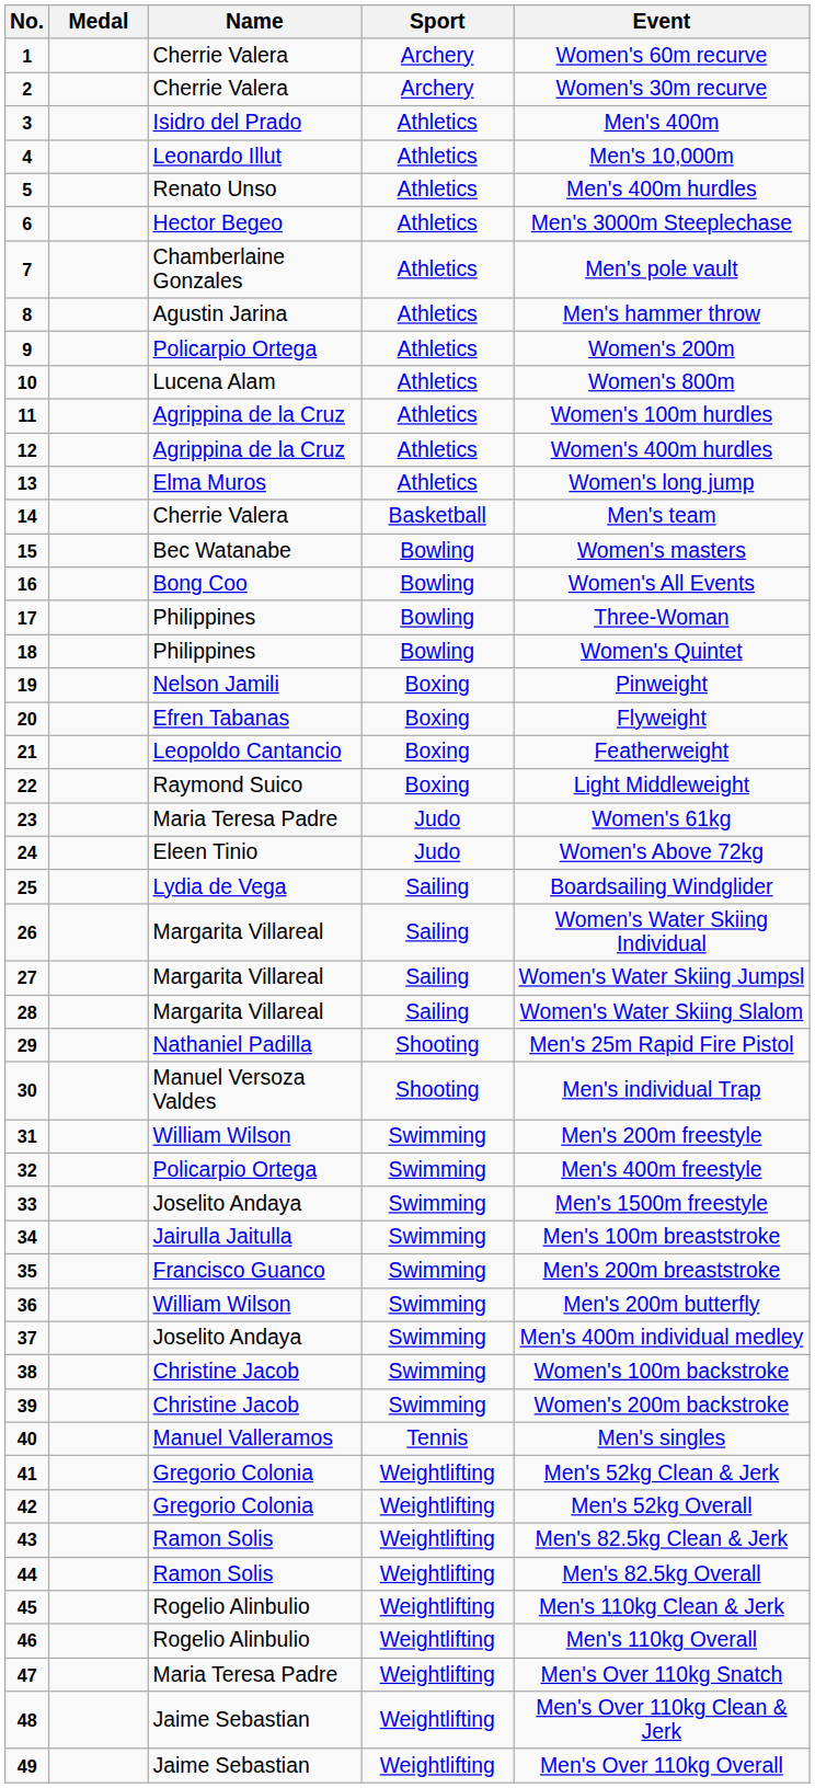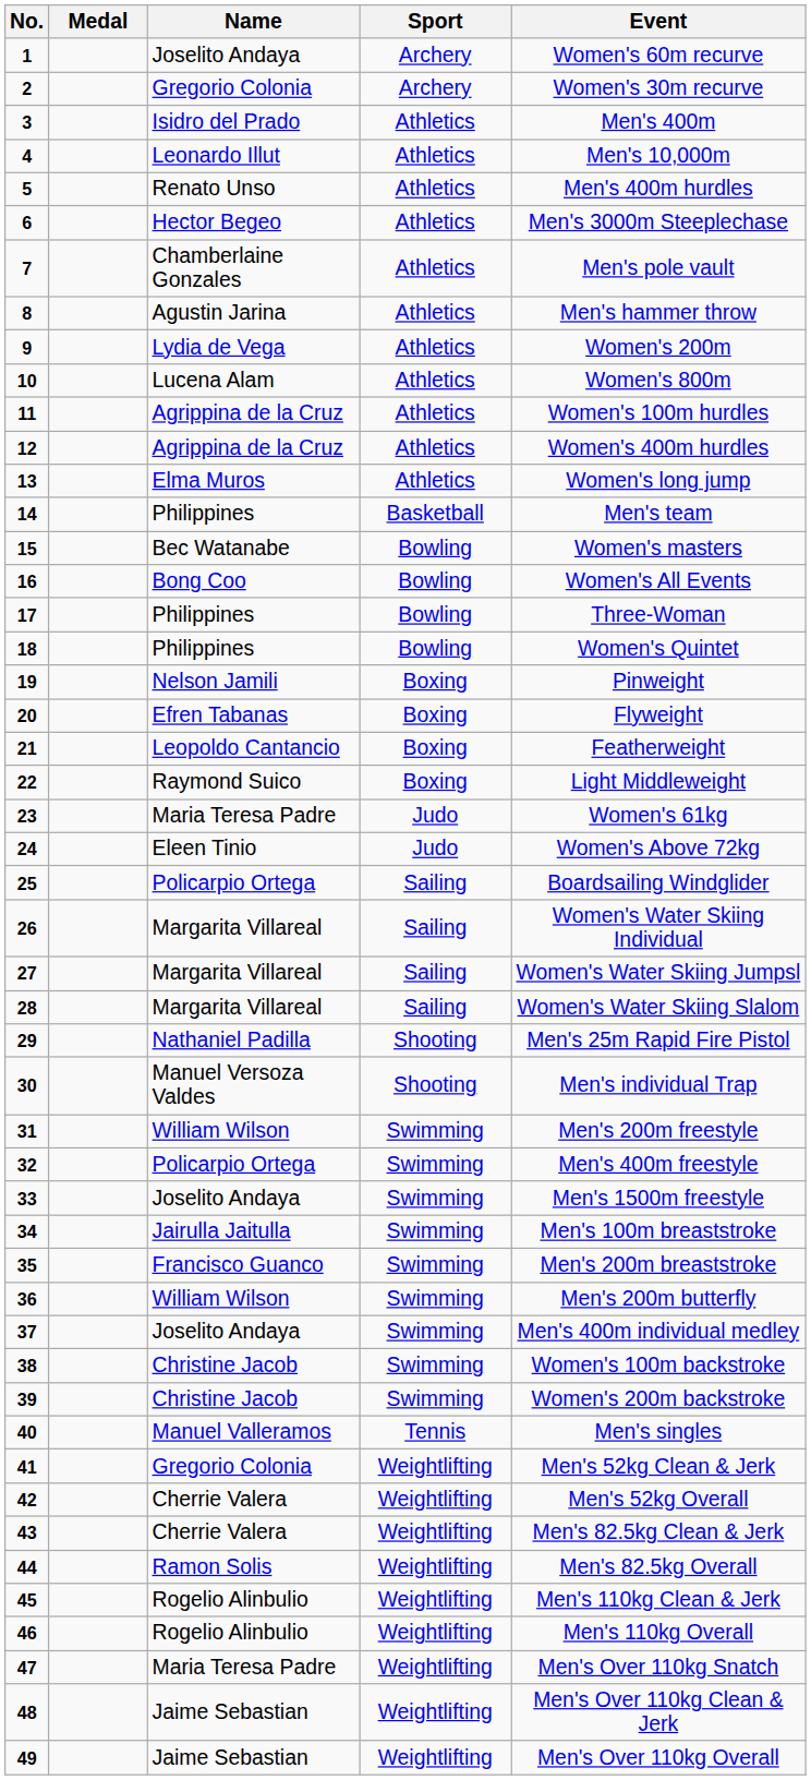1 | Name: Cherrie Valera -> Joselito Andaya
2 | Name: Cherrie Valera -> Gregorio Colonia
9 | Name: Policarpio Ortega -> Lydia de Vega
14 | Name: Cherrie Valera -> Philippines
25 | Name: Lydia de Vega -> Policarpio Ortega
42 | Name: Gregorio Colonia -> Cherrie Valera
43 | Name: Ramon Solis -> Cherrie Valera
